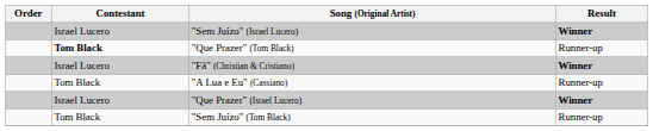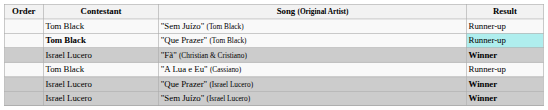rows swapped: "Sem Juízo" (Israel Lucero) <-> "Sem Juízo" (Tom Black)
"Que Prazer" (Tom Black) | Result: no background -> paleturquoise background
